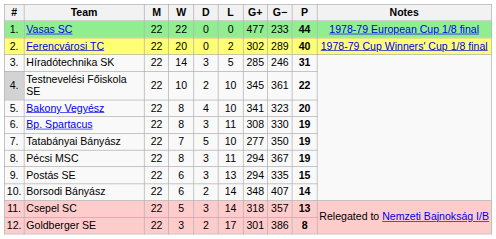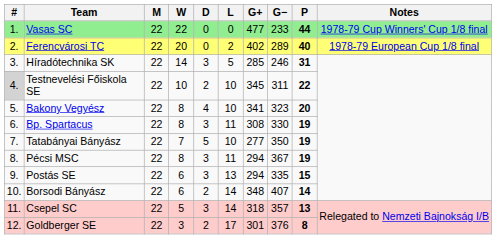Vasas SC | Notes: 1978-79 European Cup 1/8 final -> 1978-79 Cup Winners' Cup 1/8 final
Ferencvárosi TC | G+: 302 -> 402
Ferencvárosi TC | Notes: 1978-79 Cup Winners' Cup 1/8 final -> 1978-79 European Cup 1/8 final
Testnevelési Főiskola SE | G−: 361 -> 311
Goldberger SE | G−: 386 -> 376
